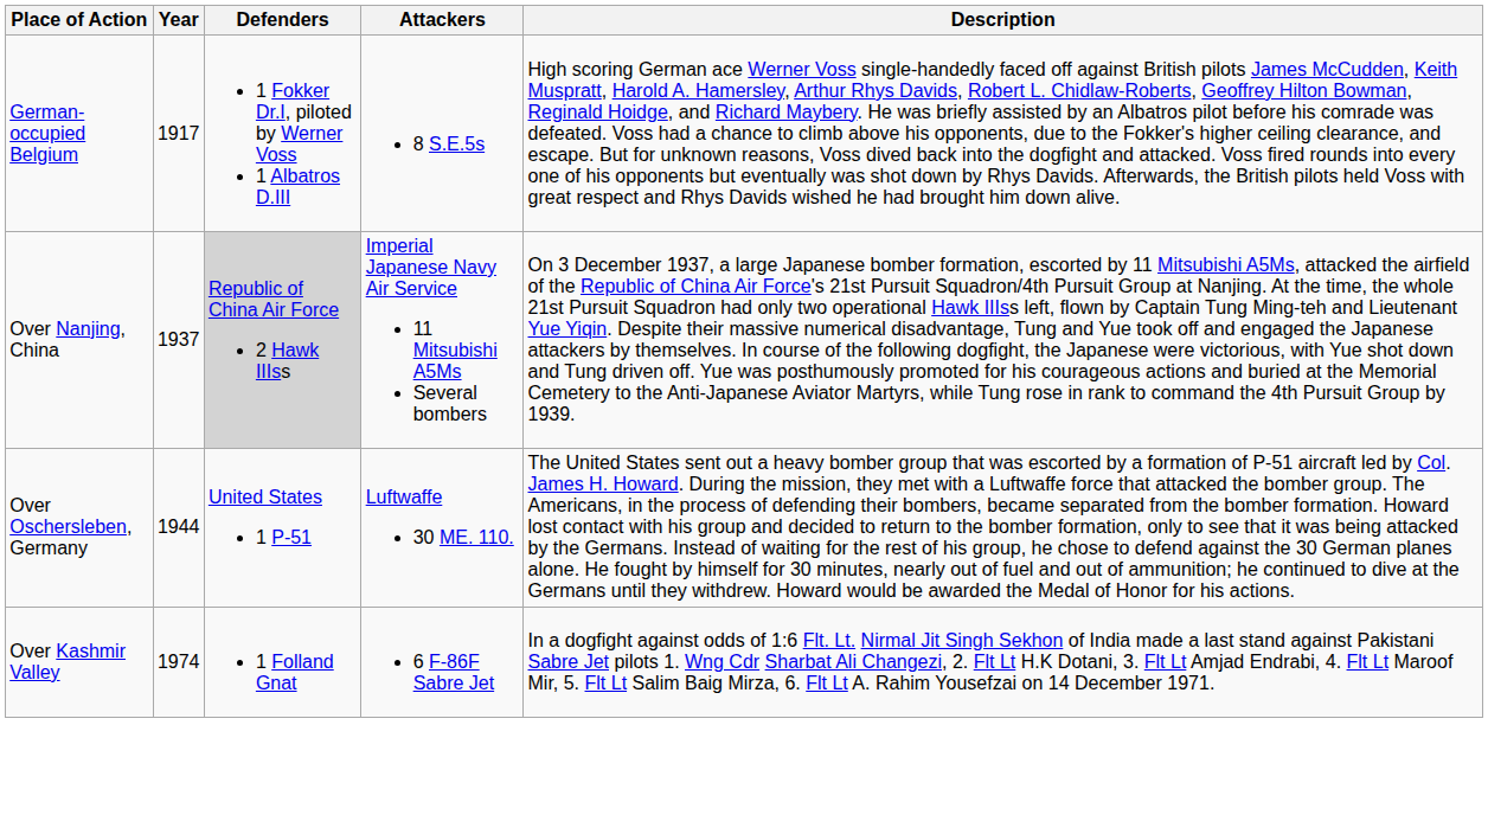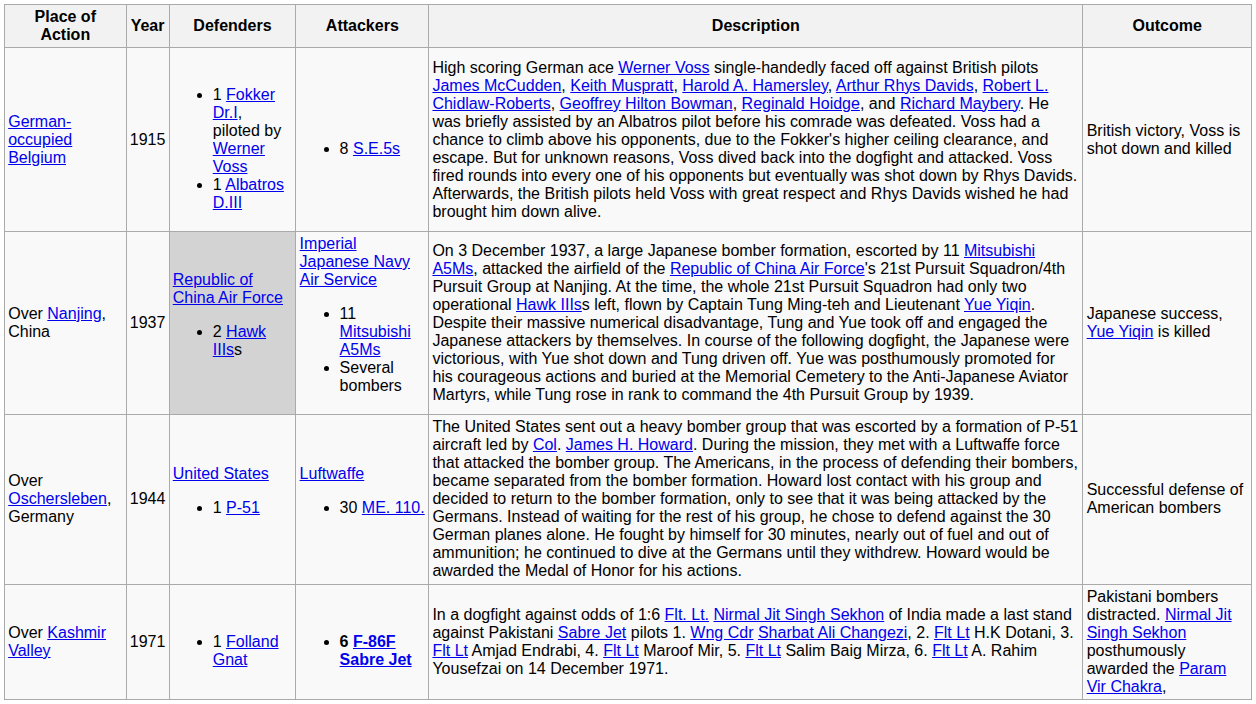+ column: Outcome | British victory, Voss is shot down and killed | Japanese success, Yue Yiqin is killed | Successful defense of American bombers | Pakistani bombers distracted. Nirmal Jit Singh Sekhon posthumously awarded the Param Vir Chakra,
German-occupied Belgium | Year: 1917 -> 1915
Over Kashmir Valley | Year: 1974 -> 1971
Over Kashmir Valley | Attackers: normal -> bold
